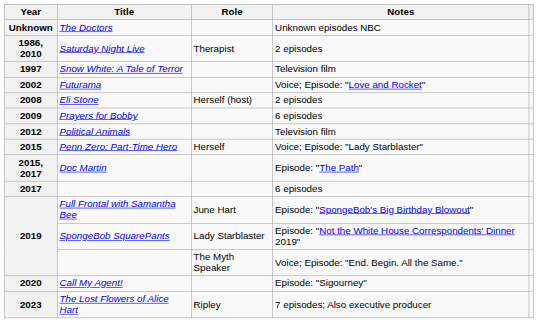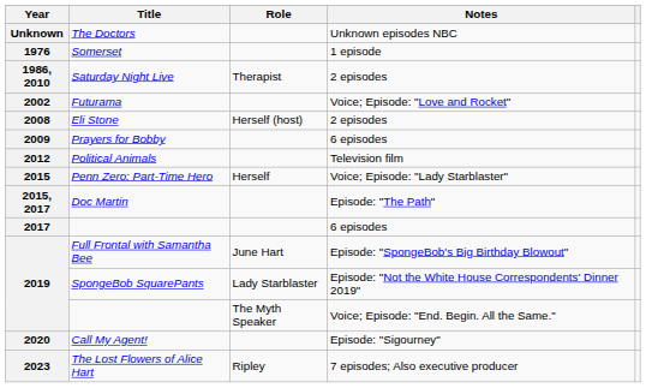+ row: 1976 | Somerset | 1 episode
- row: 1997 | Snow White: A Tale of Terror | Television film
